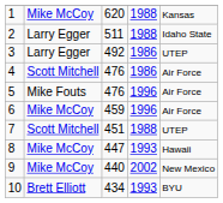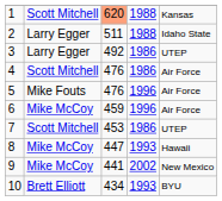1 | column 2: Mike McCoy -> Scott Mitchell
1 | column 3: no background -> lightsalmon background
7 | column 3: 451 -> 453
7 | column 4: 1988 -> 1986
9 | column 3: 440 -> 441
